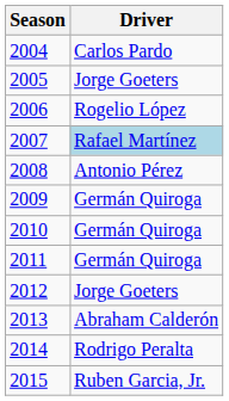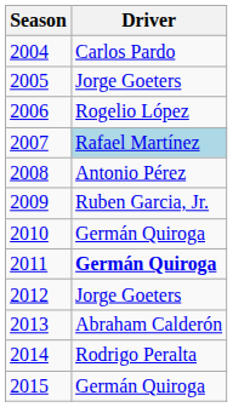2009 | Driver: Germán Quiroga -> Ruben Garcia, Jr.
2011 | Driver: normal -> bold
2015 | Driver: Ruben Garcia, Jr. -> Germán Quiroga
